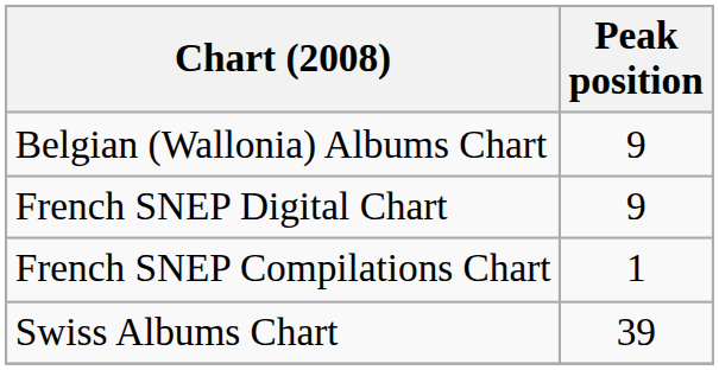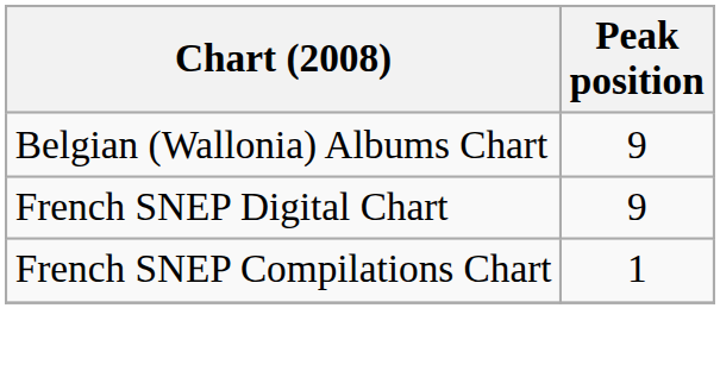- row: Swiss Albums Chart | 39
